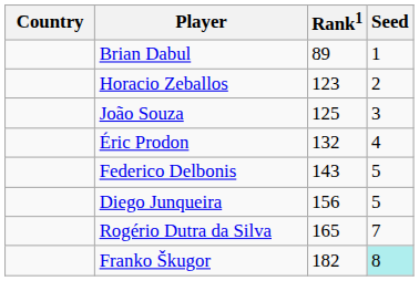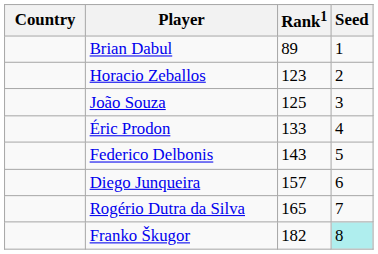Éric Prodon | Rank1: 132 -> 133
Diego Junqueira | Rank1: 156 -> 157
Diego Junqueira | Seed: 5 -> 6
